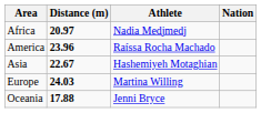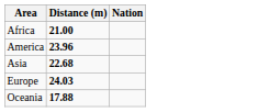- column: Athlete | Nadia Medjmedj | Raíssa Rocha Machado | Hashemiyeh Motaghian | Martina Willing | Jenni Bryce
Africa | Distance (m): 20.97 -> 21.00
Asia | Distance (m): 22.67 -> 22.68
